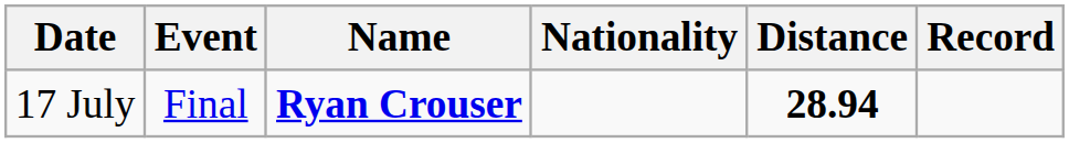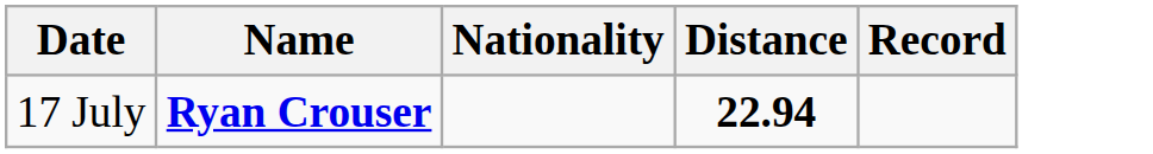- column: Event | Final
17 July | Distance: 28.94 -> 22.94
